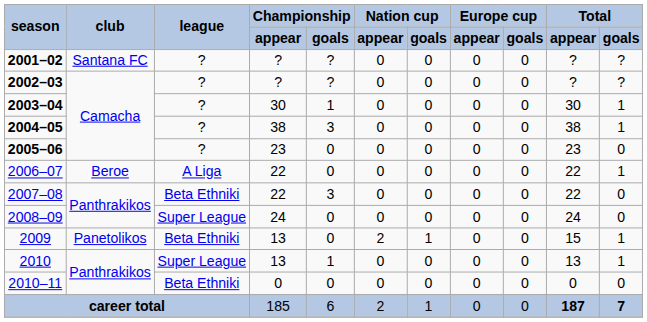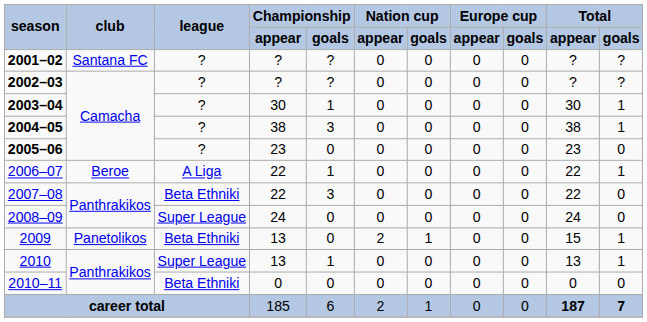2006–07 | column 5: 0 -> 1
